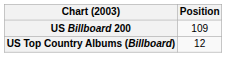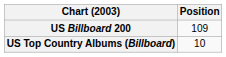US Top Country Albums (Billboard) | Position: 12 -> 10
